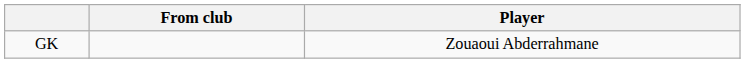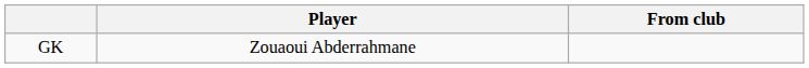columns swapped: Player <-> From club
